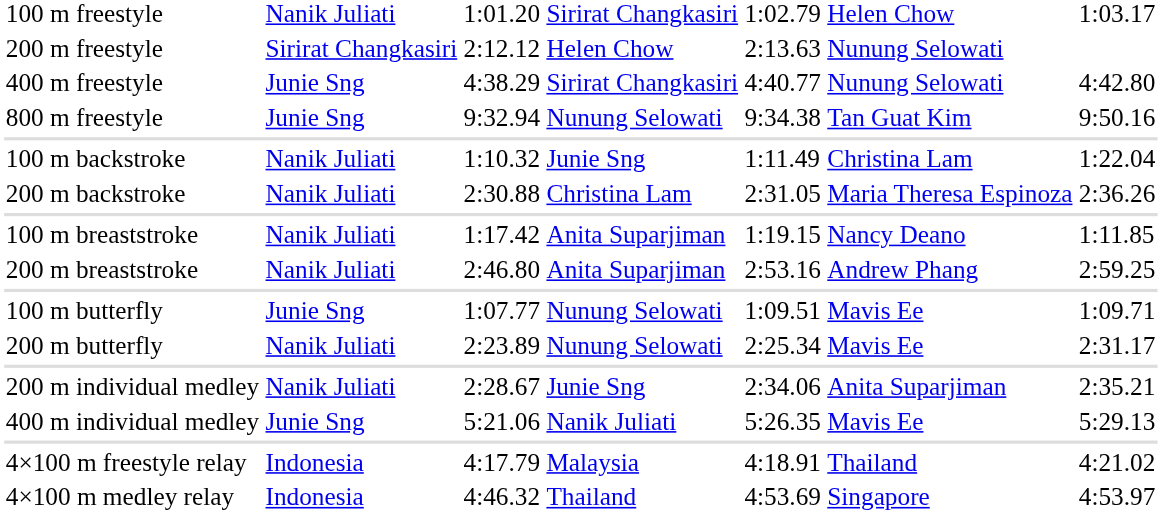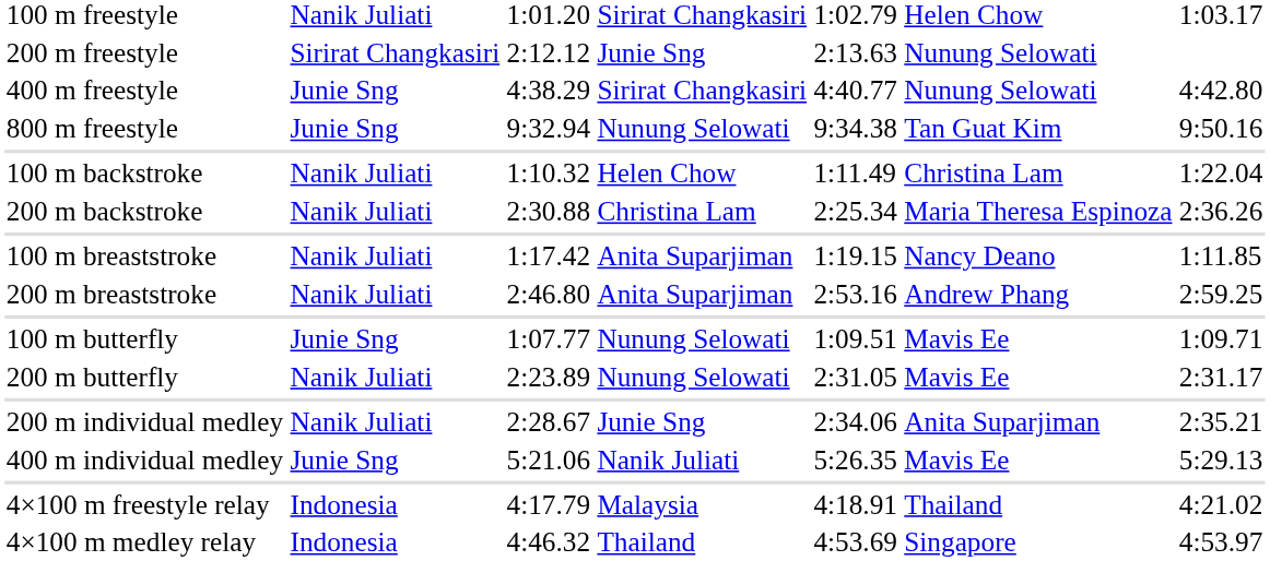200 m freestyle | column 4: Helen Chow -> Junie Sng
100 m backstroke | column 4: Junie Sng -> Helen Chow
200 m backstroke | column 5: 2:31.05 -> 2:25.34
200 m butterfly | column 5: 2:25.34 -> 2:31.05
